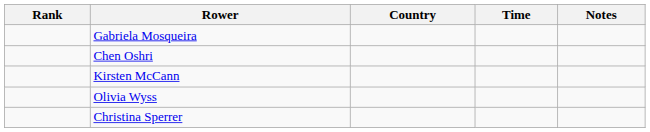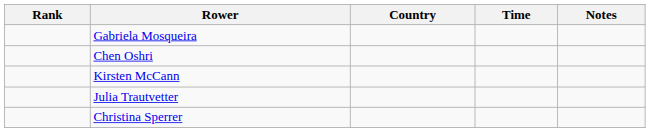+ row: Julia Trautvetter
- row: Olivia Wyss
